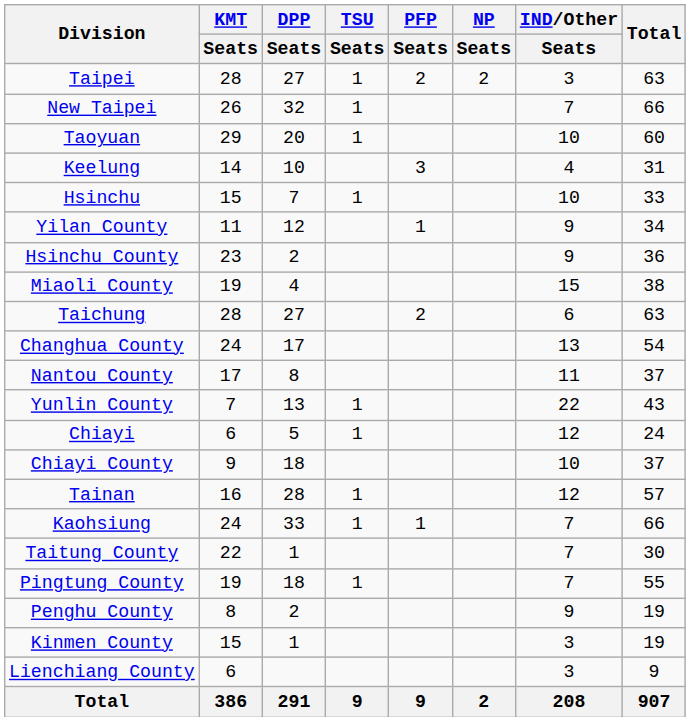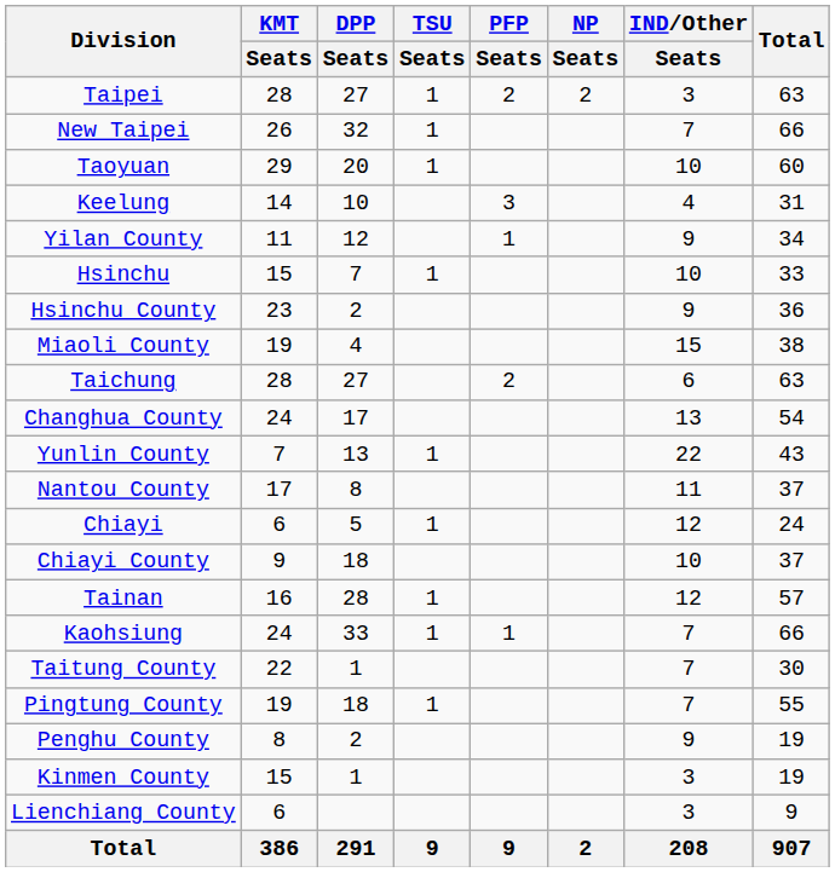rows swapped: Yilan County <-> Hsinchu
rows swapped: Nantou County <-> Yunlin County
